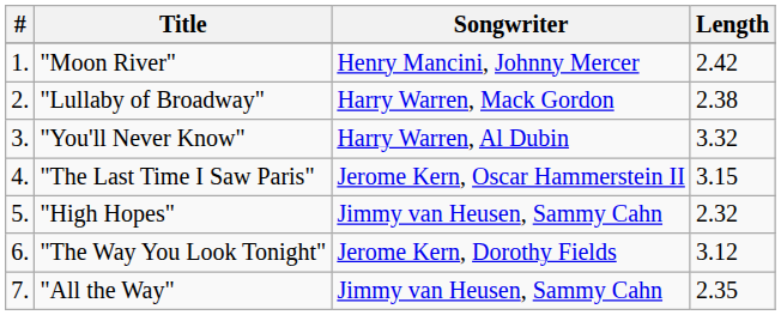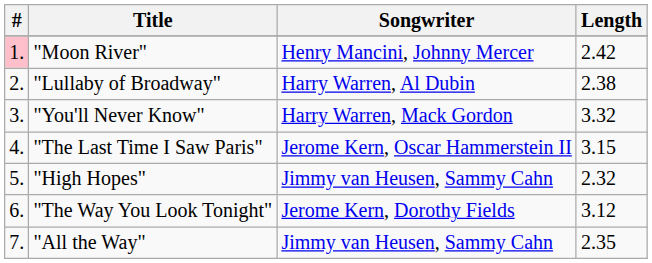"Moon River" | #: no background -> pink background
"Lullaby of Broadway" | Songwriter: Harry Warren, Mack Gordon -> Harry Warren, Al Dubin
"You'll Never Know" | Songwriter: Harry Warren, Al Dubin -> Harry Warren, Mack Gordon
